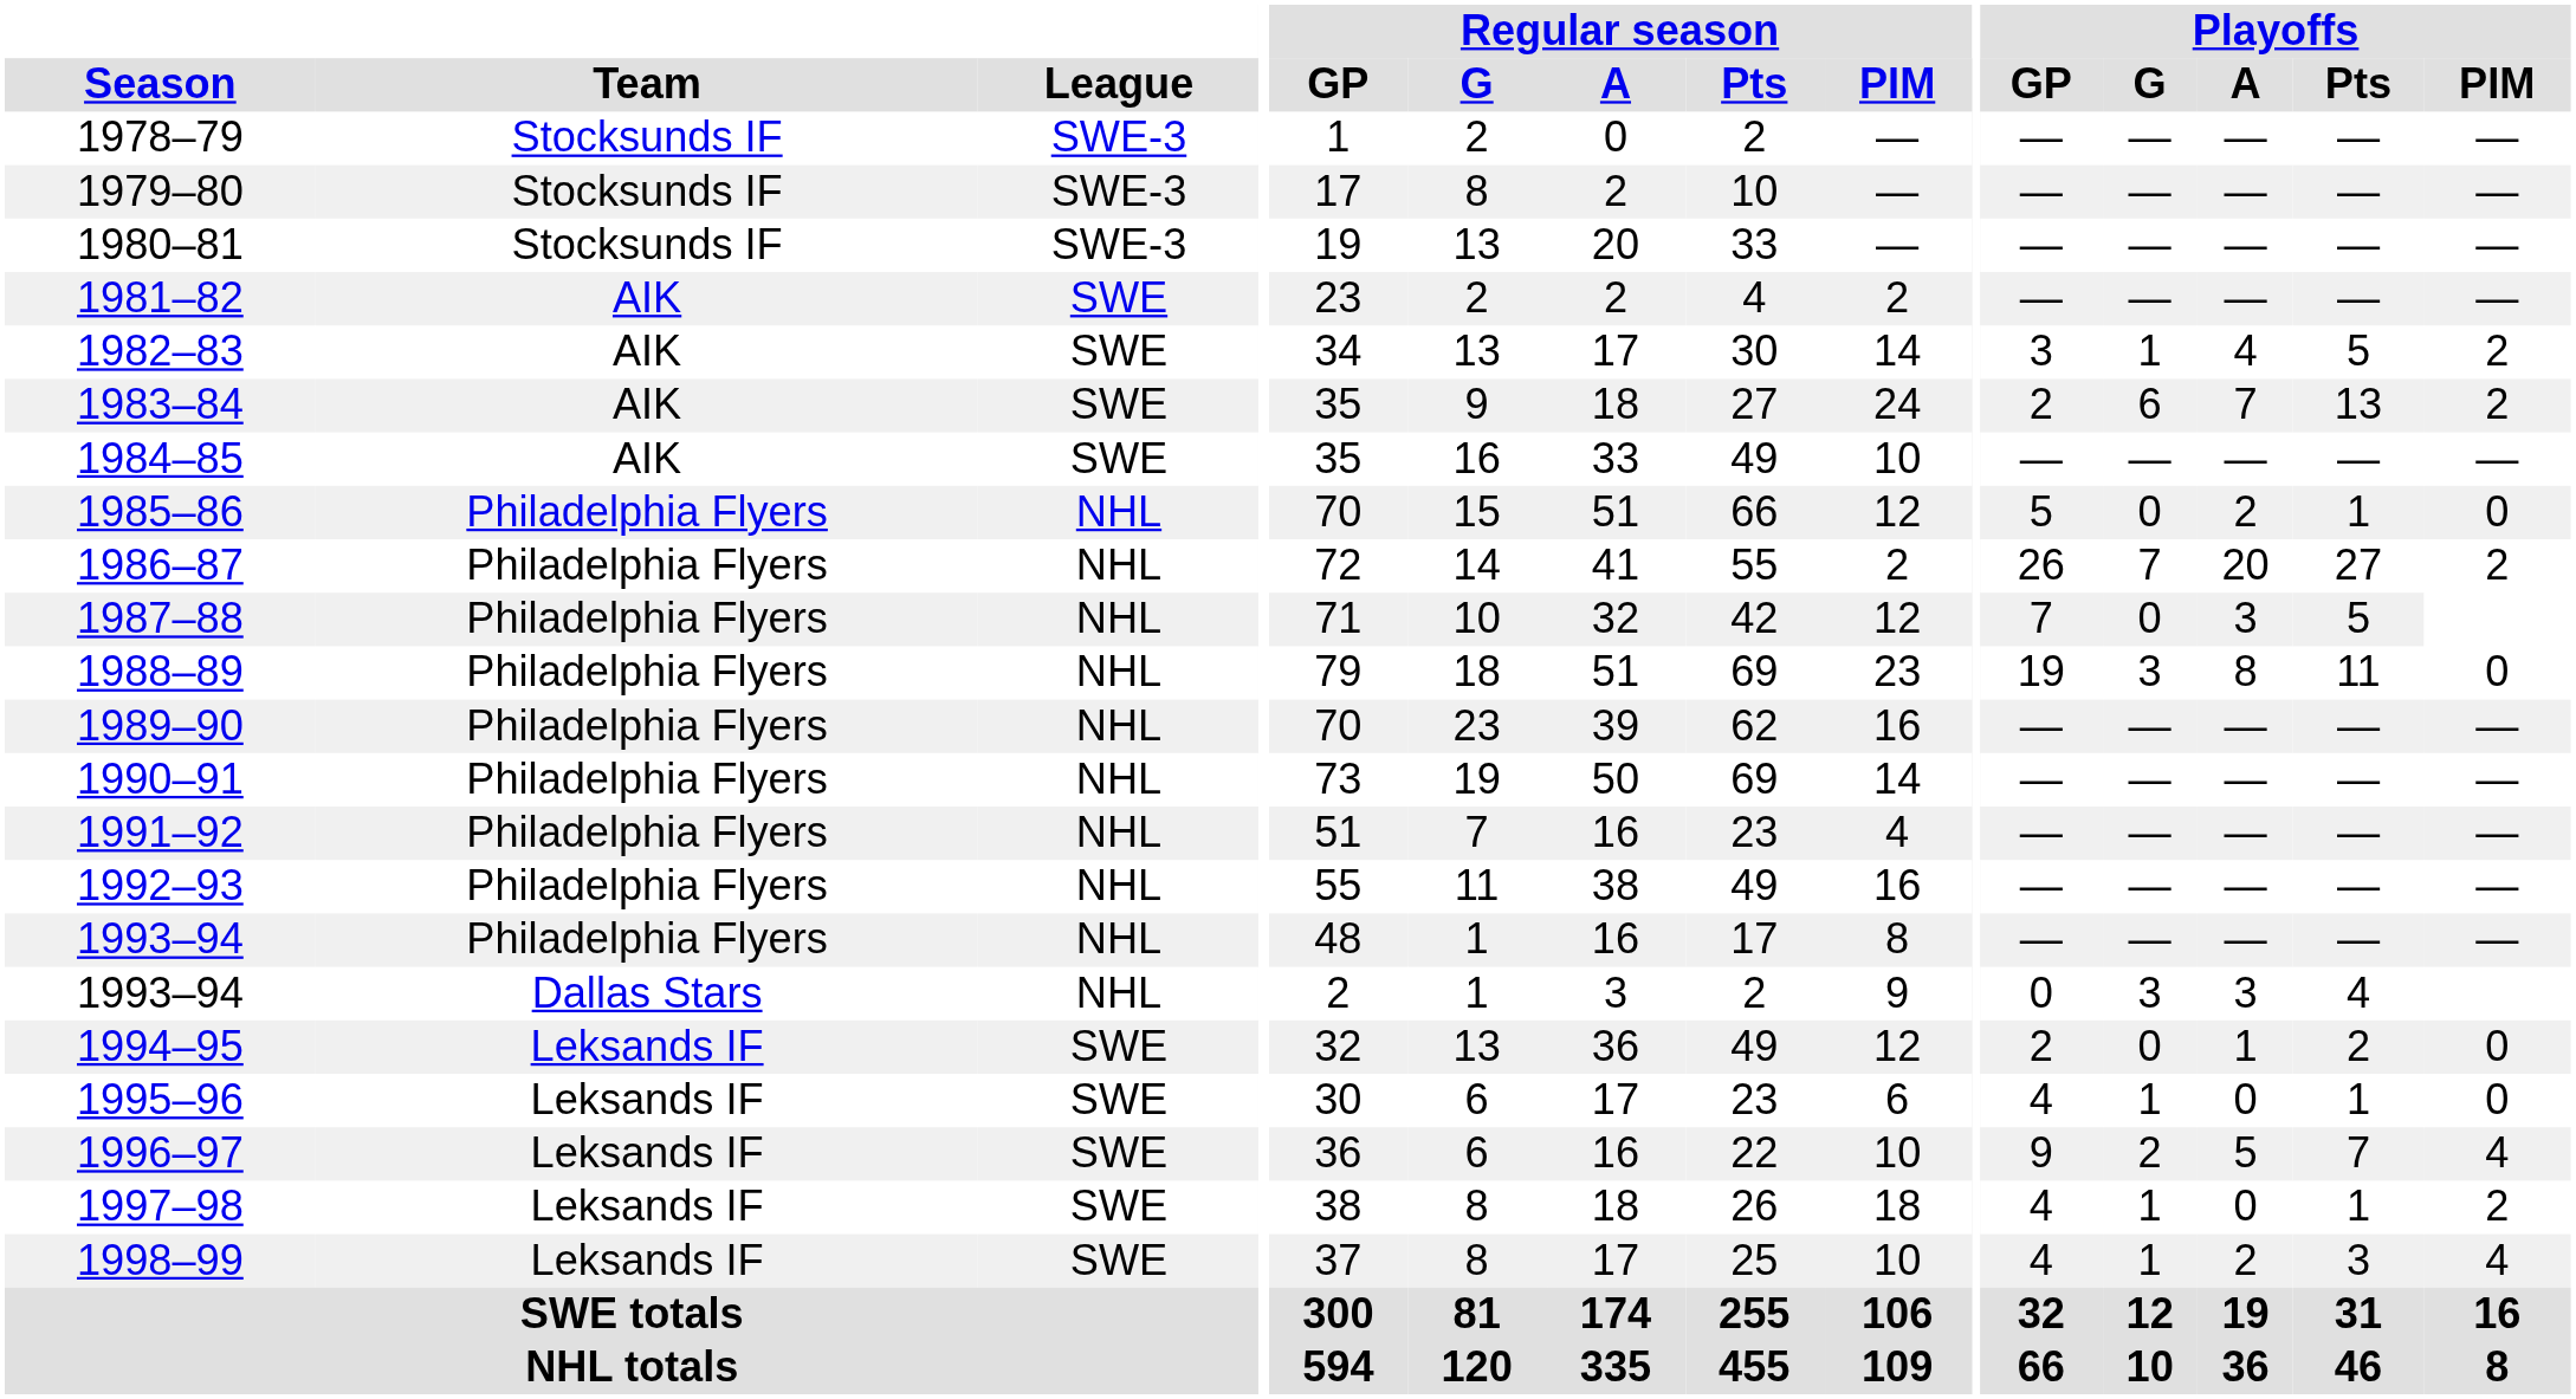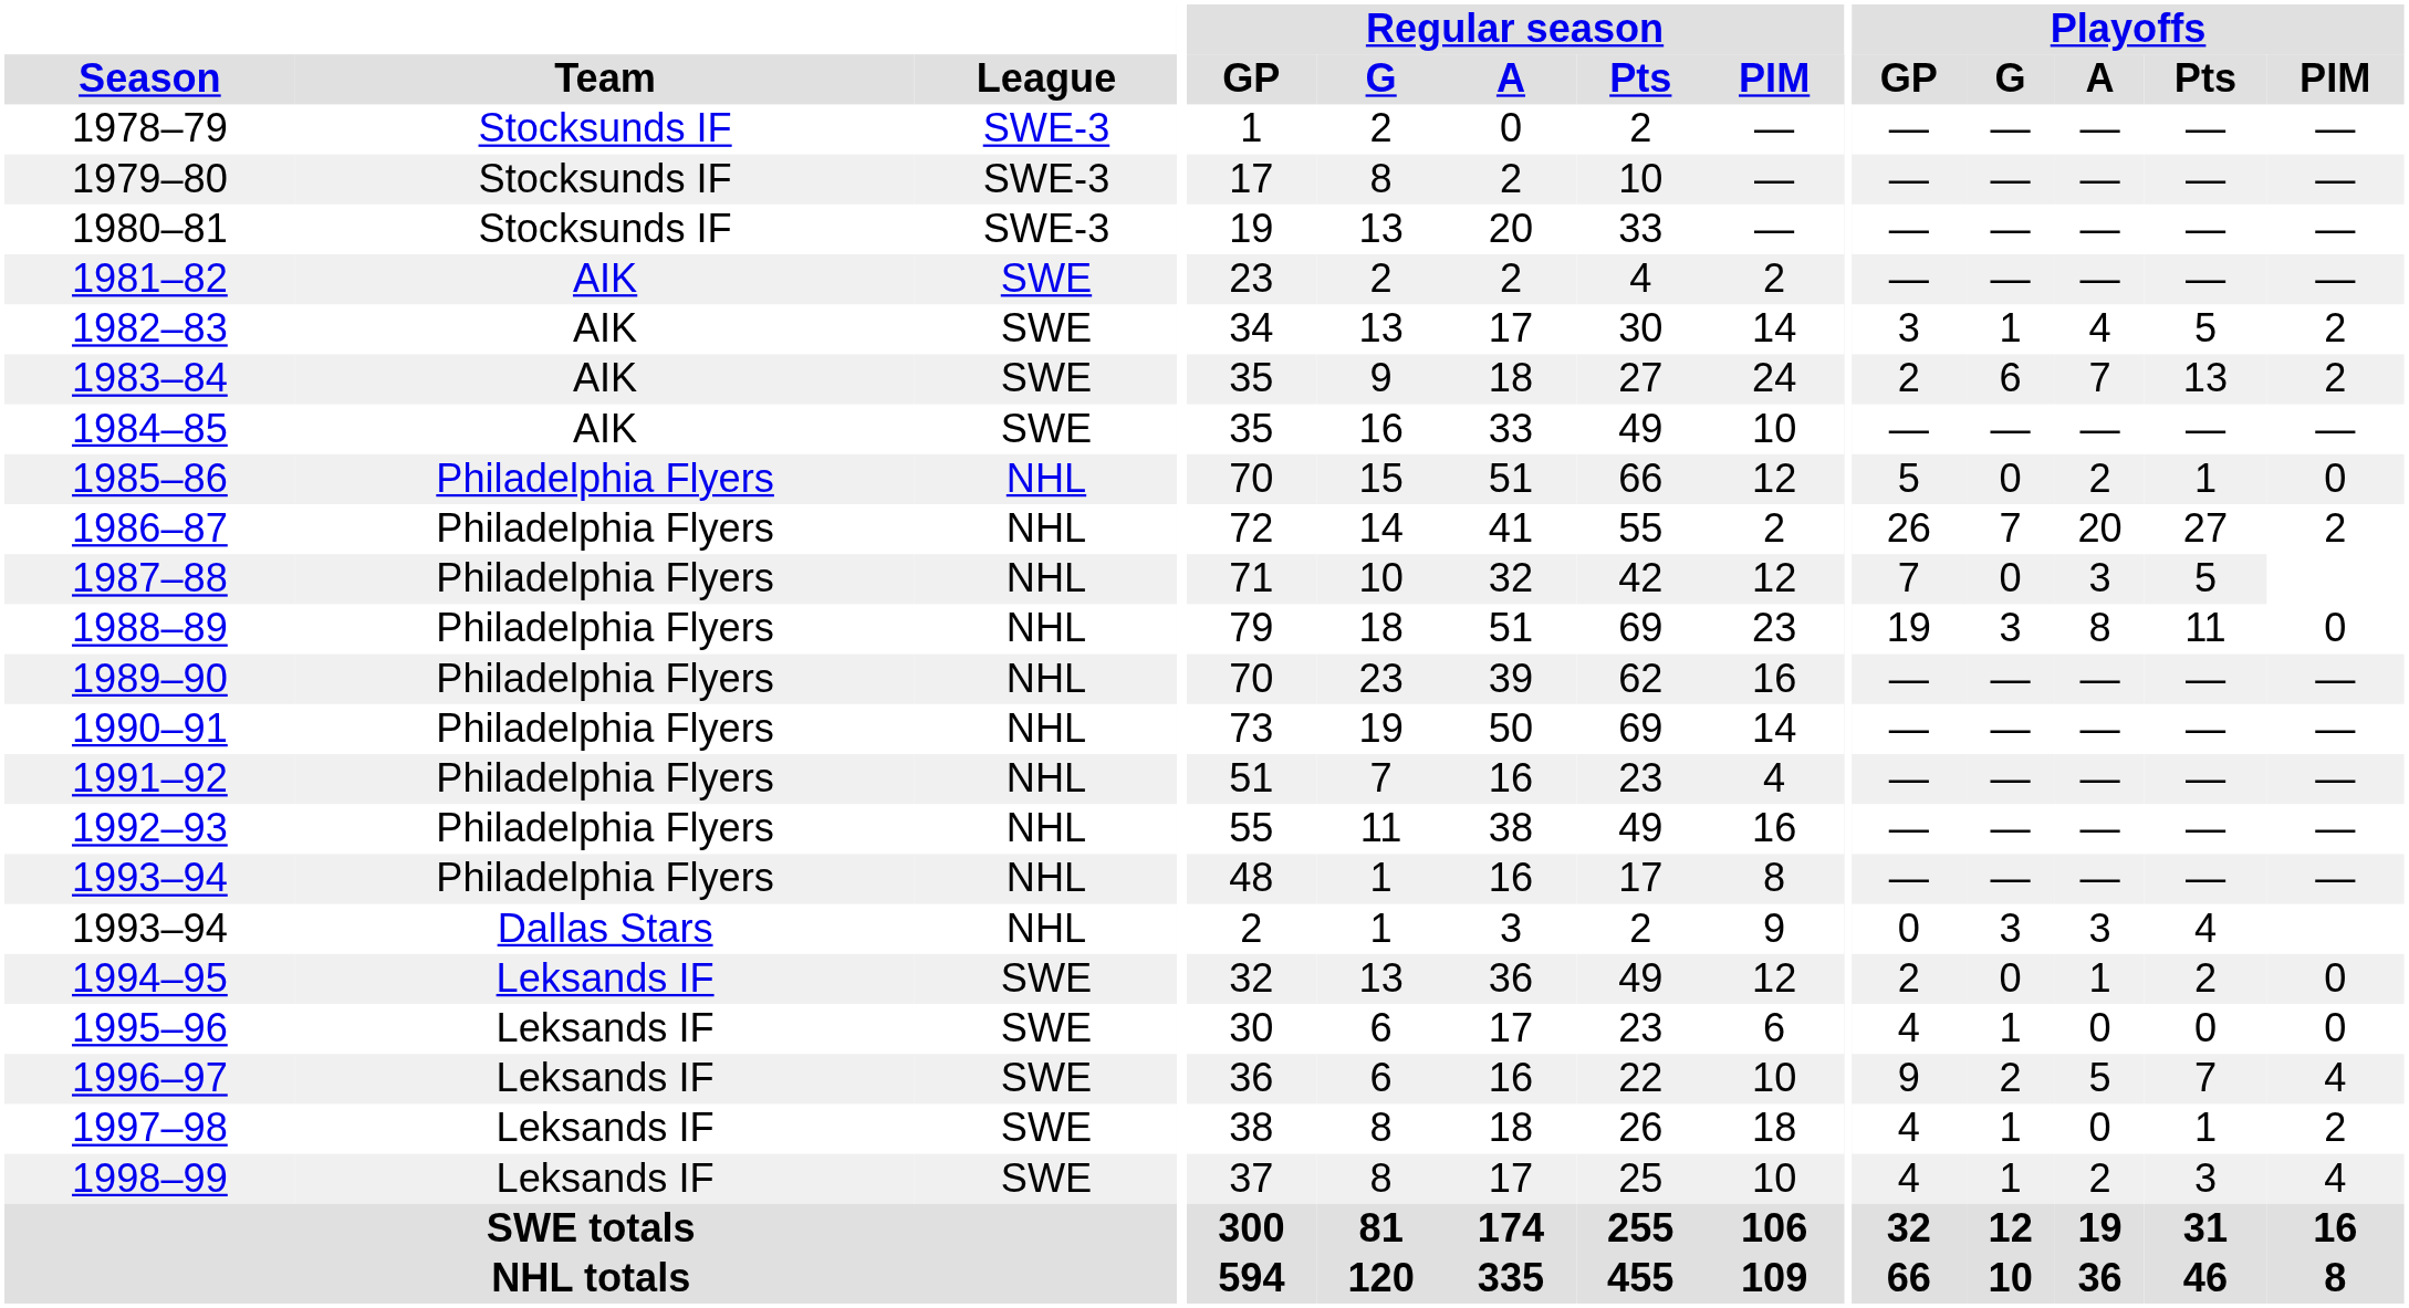1995–96 | Playoffs / Pts: 1 -> 0
